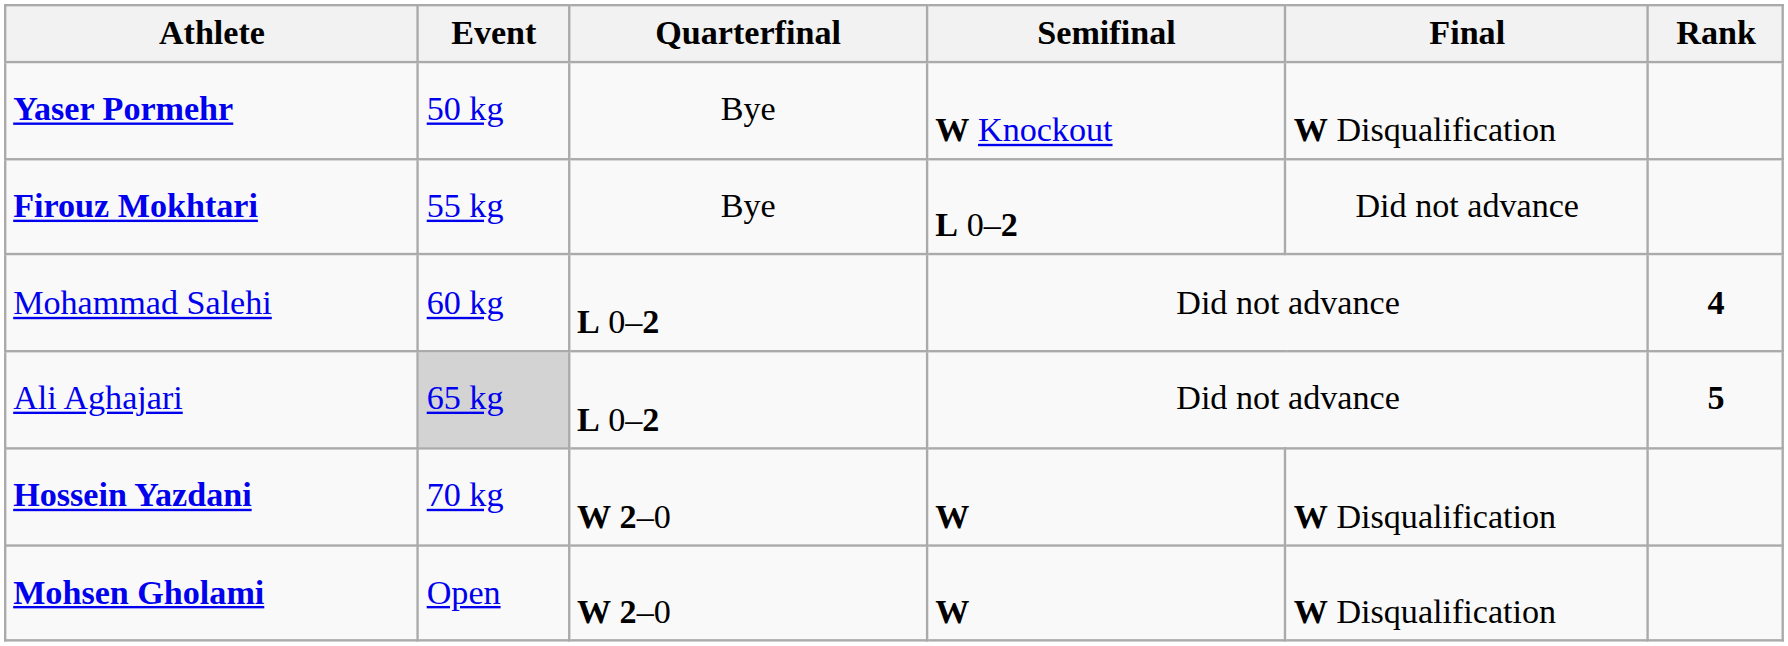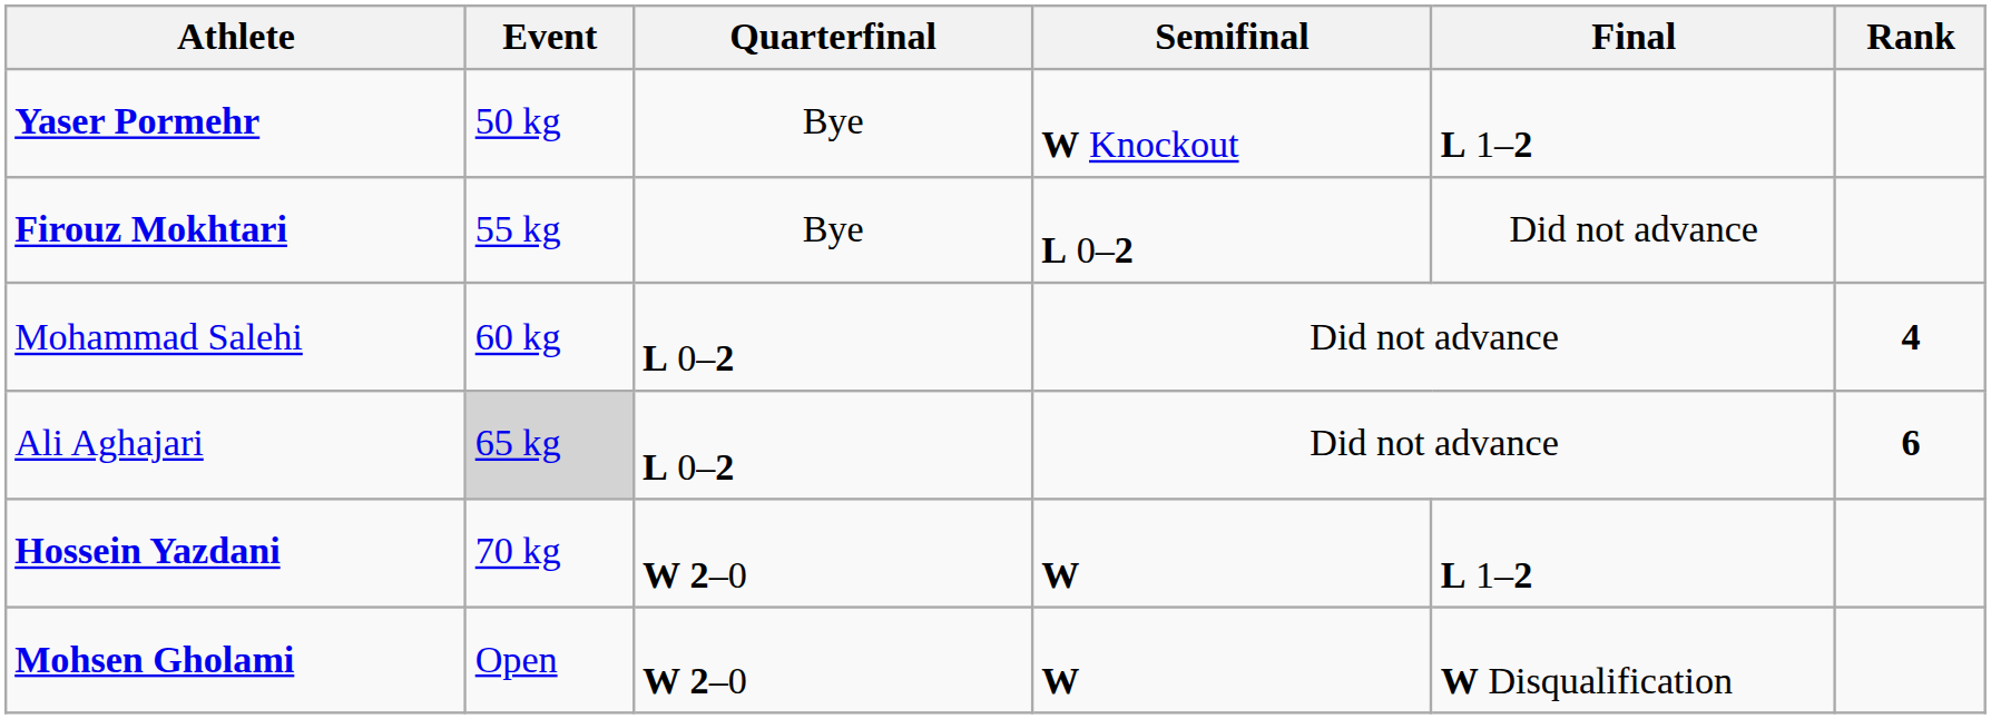Yaser Pormehr | Final: W Disqualification -> L 1–2
Ali Aghajari | Rank: 5 -> 6
Hossein Yazdani | Final: W Disqualification -> L 1–2
